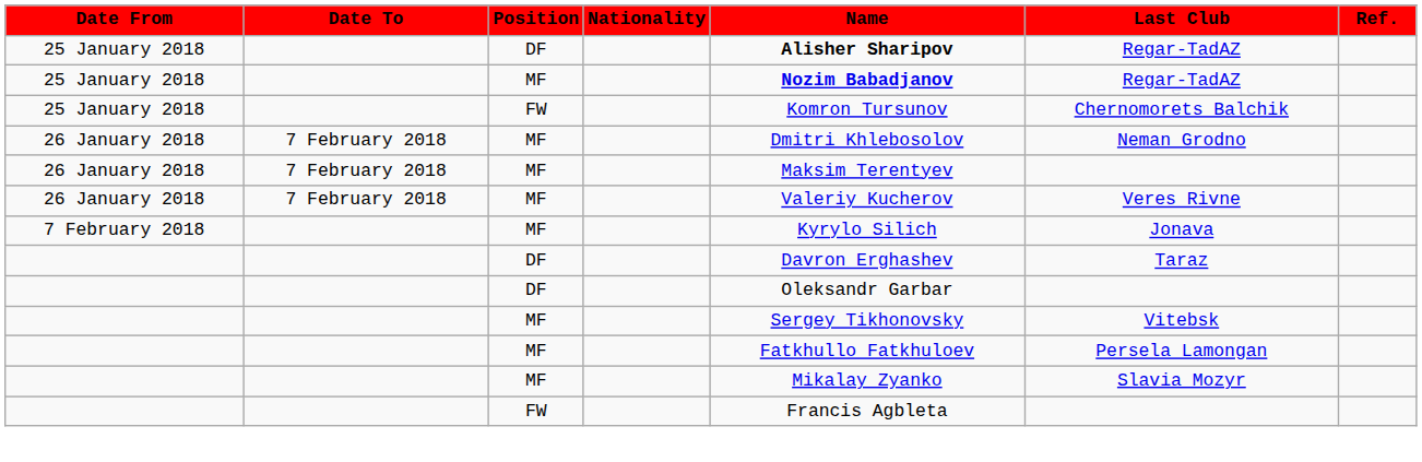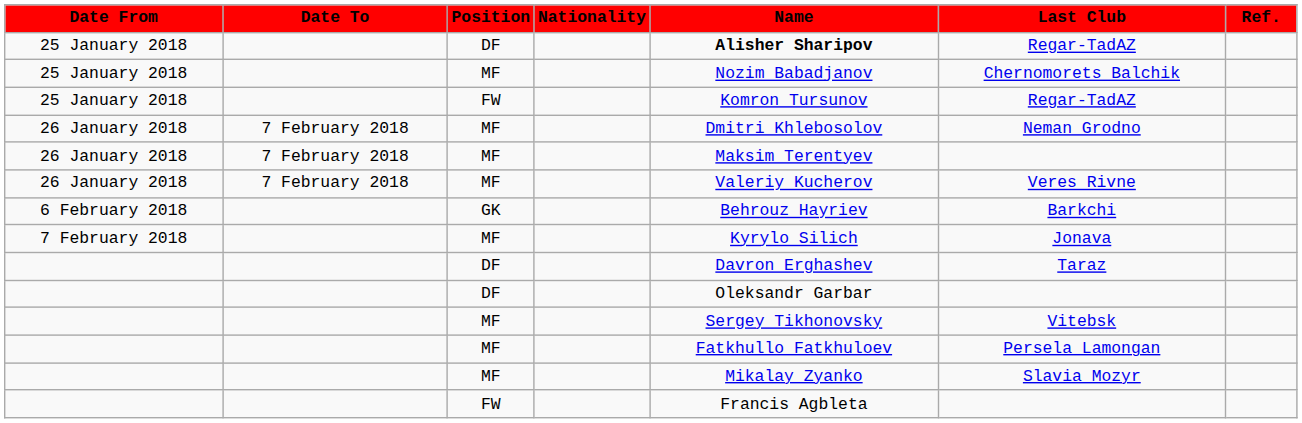25 January 2018 / MF | Name: bold -> normal
25 January 2018 / MF | Last Club: Regar-TadAZ -> Chernomorets Balchik
25 January 2018 / FW | Last Club: Chernomorets Balchik -> Regar-TadAZ
+ row: 6 February 2018 | GK | Behrouz Hayriev | Barkchi
